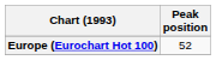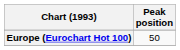Europe (Eurochart Hot 100) | Peak position: 52 -> 50
